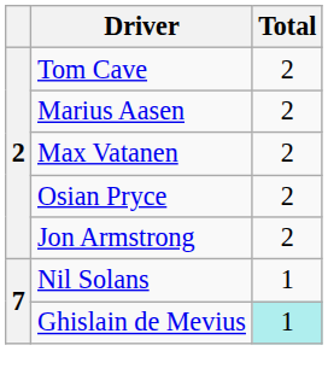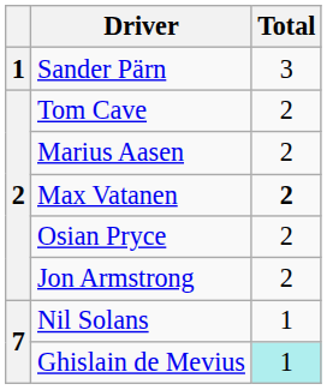+ row: 1 | Sander Pärn | 3
Max Vatanen | Total: normal -> bold
